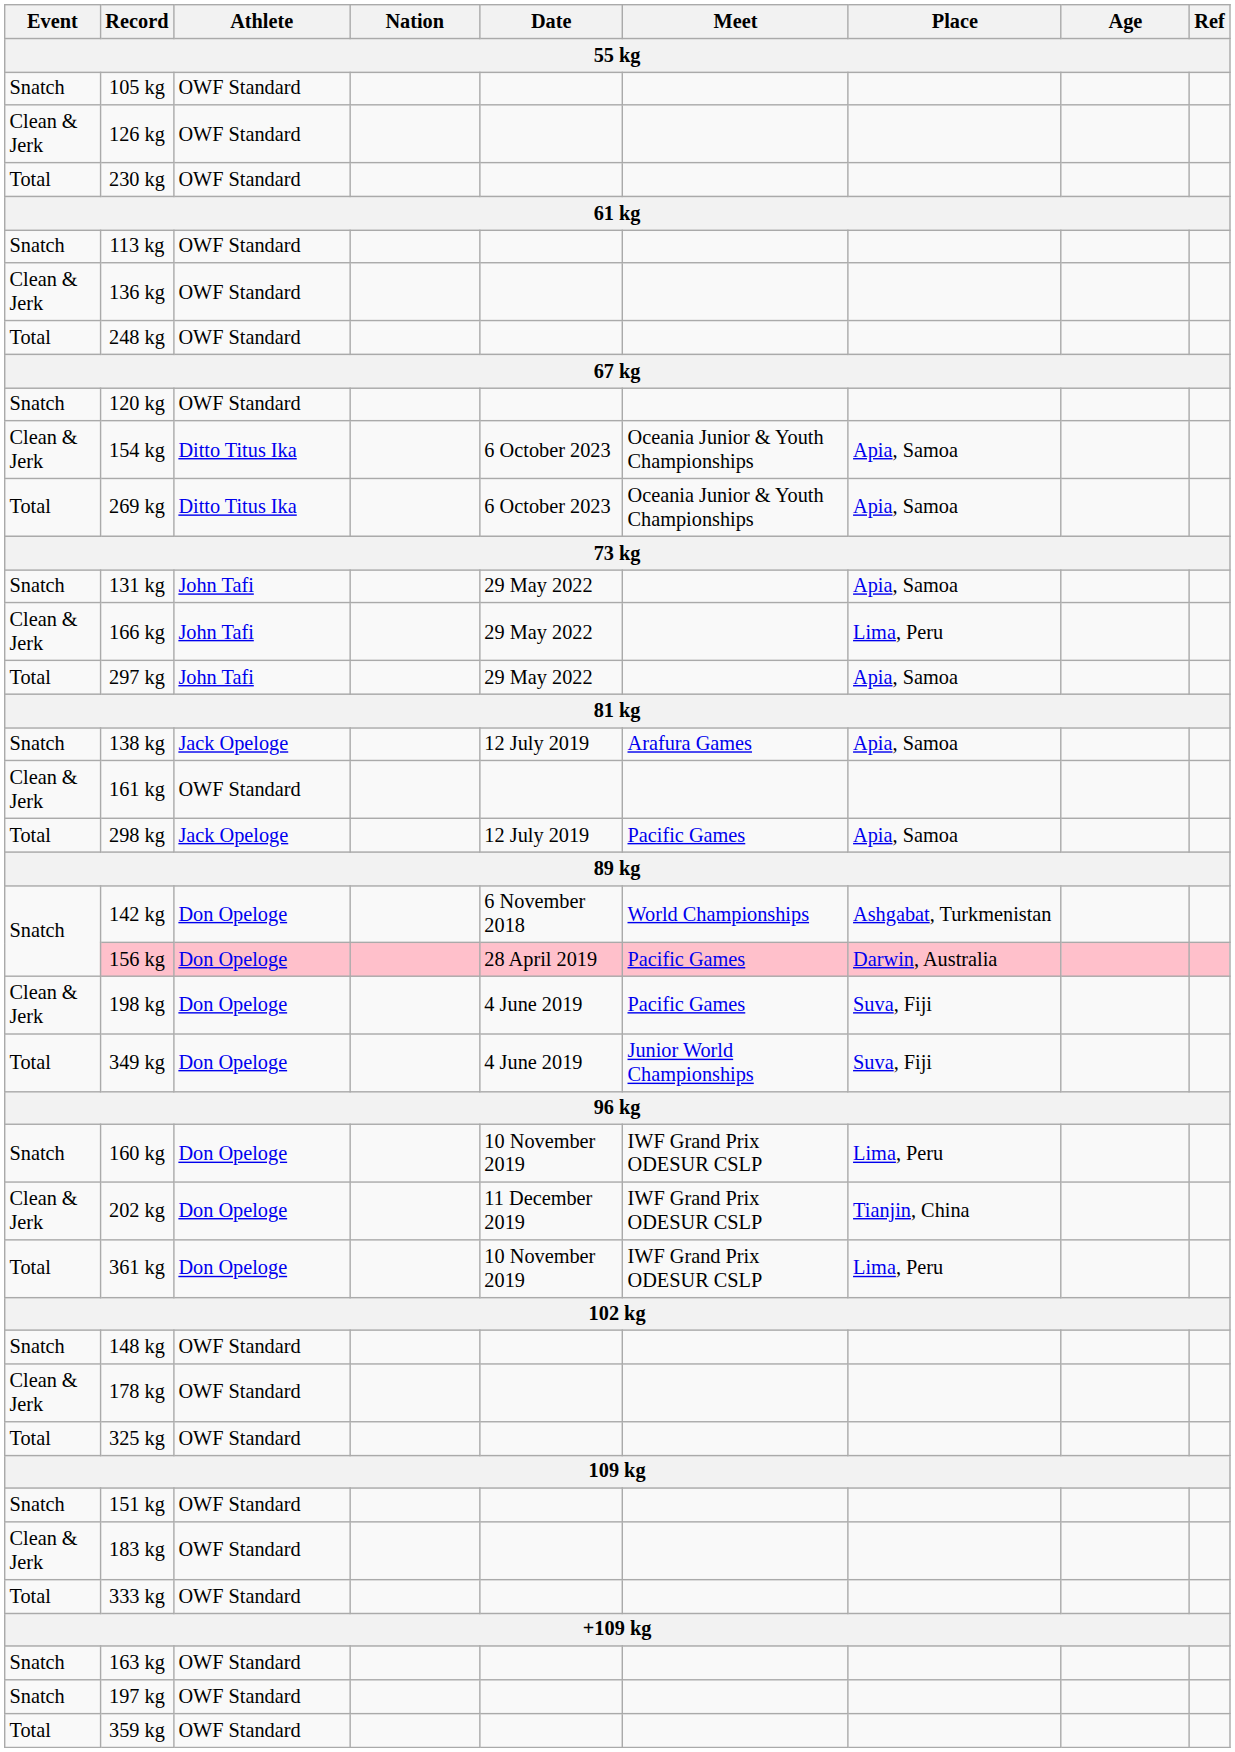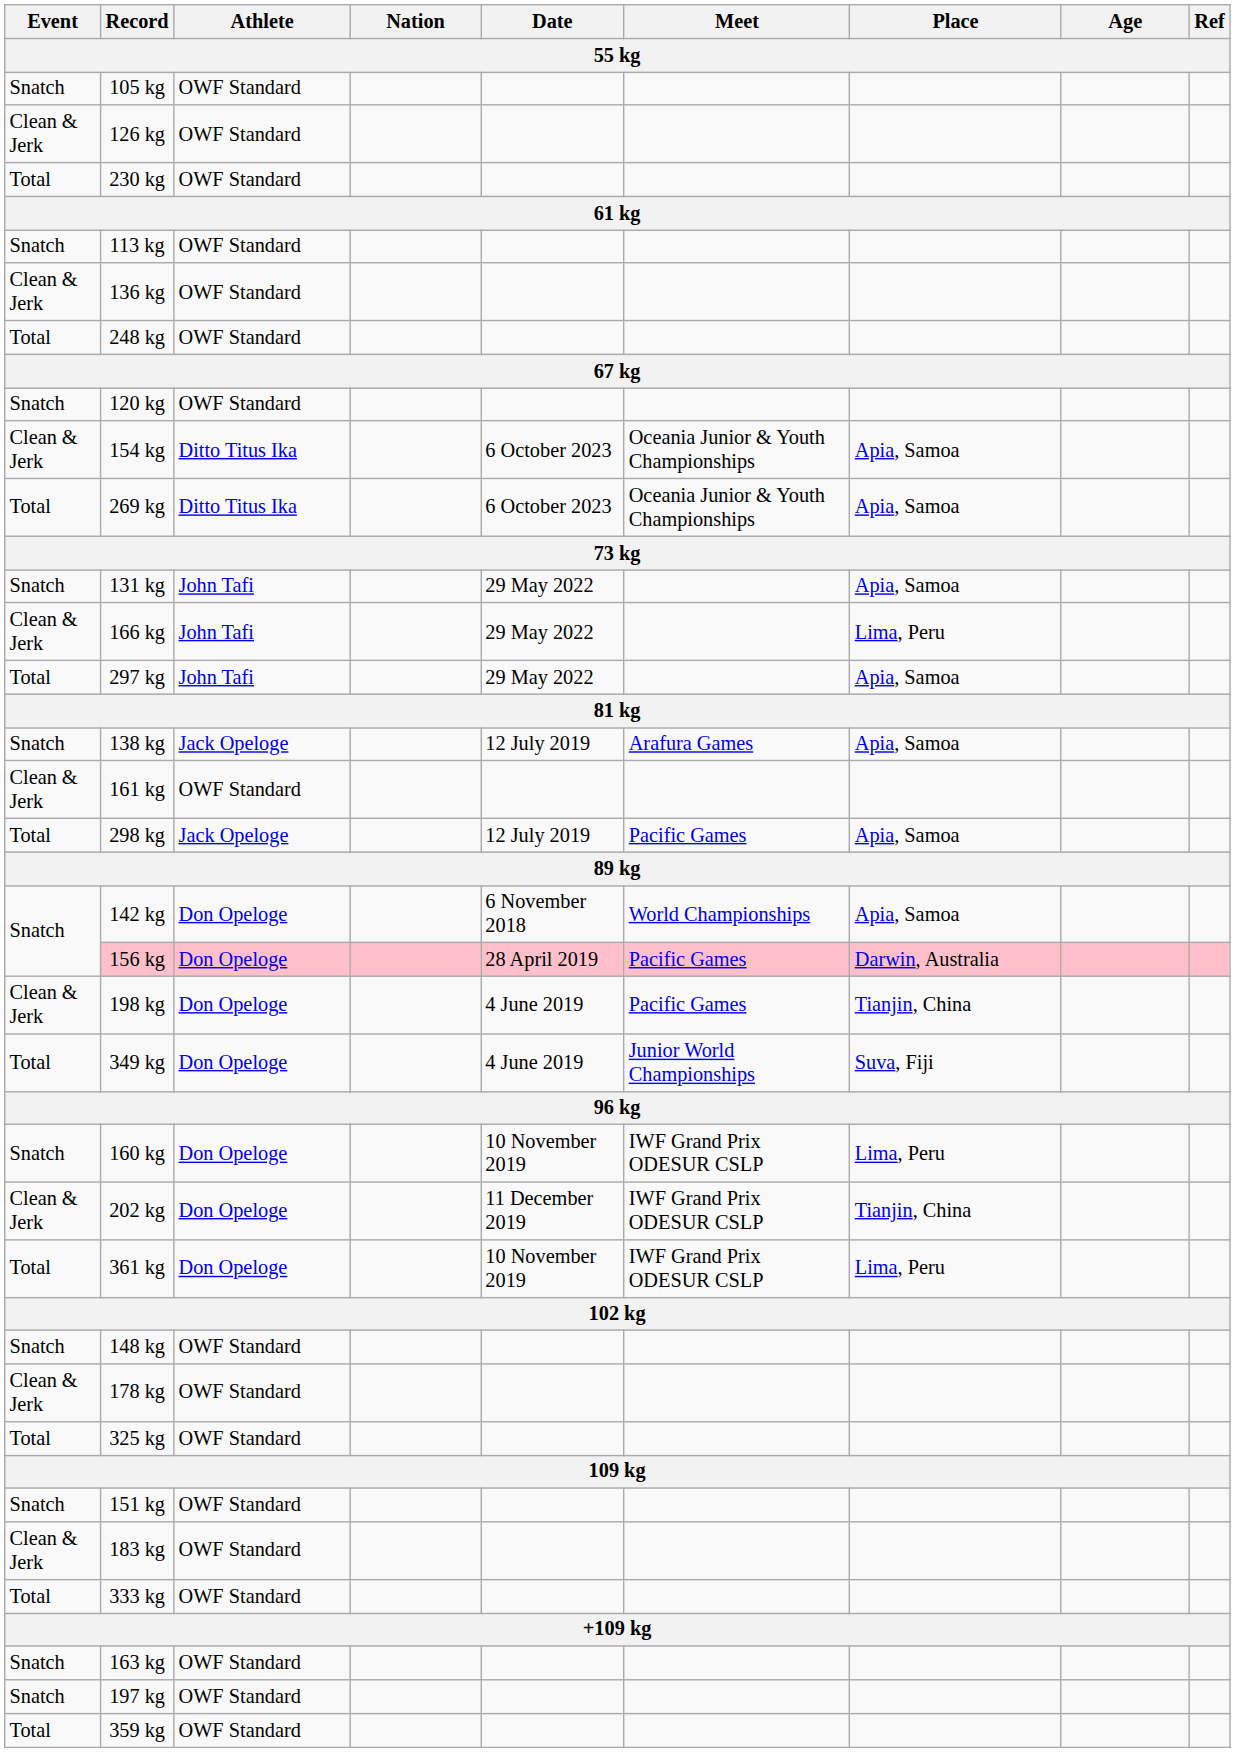142 kg | Place: Ashgabat, Turkmenistan -> Apia, Samoa
198 kg | Place: Suva, Fiji -> Tianjin, China
